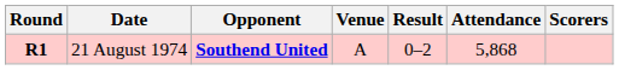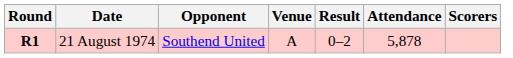21 August 1974 | Opponent: bold -> normal
21 August 1974 | Attendance: 5,868 -> 5,878
